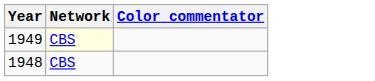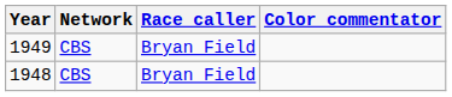+ column: Race caller | Bryan Field | Bryan Field
1949 | Network: lightyellow background -> no background
